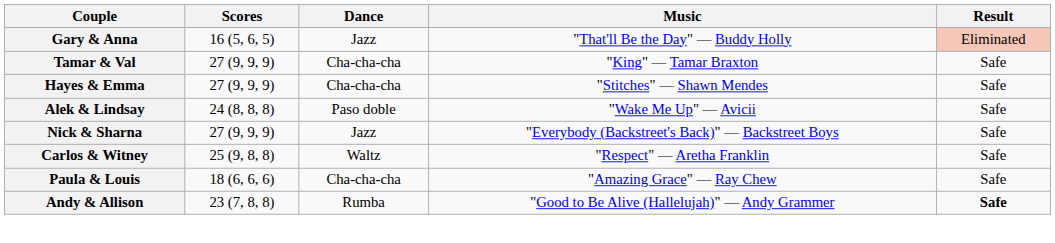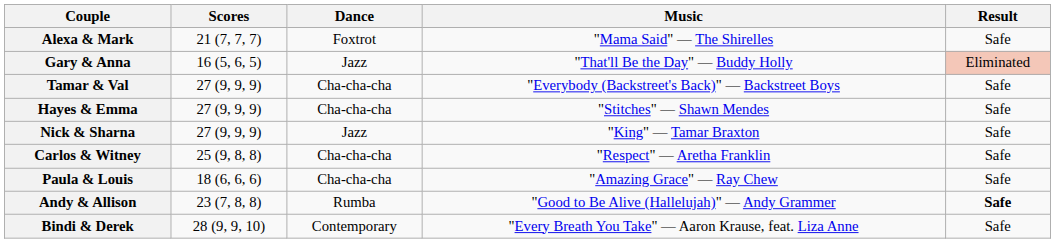+ row: Alexa & Mark | 21 (7, 7, 7) | Foxtrot | "Mama Said" — The Shirelles | Safe
Tamar & Val | Music: "King" — Tamar Braxton -> "Everybody (Backstreet's Back)" — Backstreet Boys
- row: Alek & Lindsay | 24 (8, 8, 8) | Paso doble | "Wake Me Up" — Avicii | Safe
Nick & Sharna | Music: "Everybody (Backstreet's Back)" — Backstreet Boys -> "King" — Tamar Braxton
Carlos & Witney | Dance: Waltz -> Cha-cha-cha
+ row: Bindi & Derek | 28 (9, 9, 10) | Contemporary | "Every Breath You Take" — Aaron Krause, feat. Liza Anne | Safe
